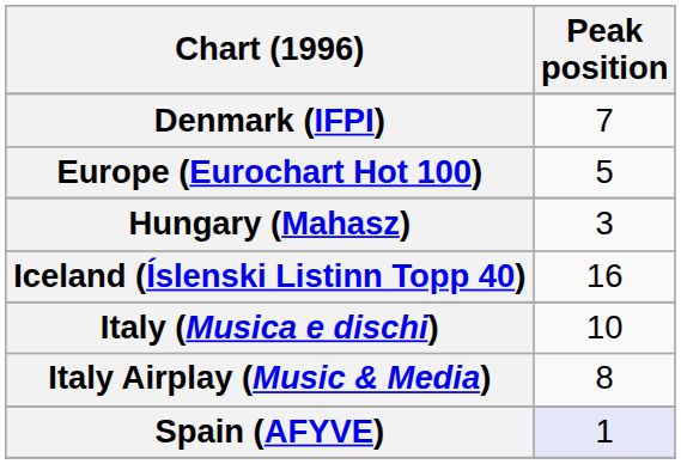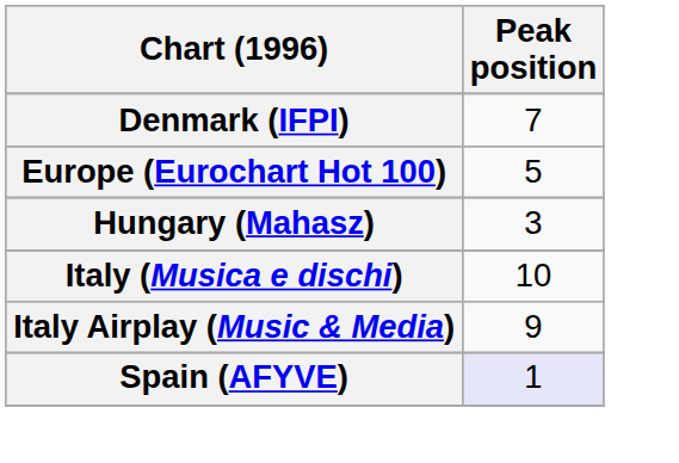- row: Iceland (Íslenski Listinn Topp 40) | 16
Italy Airplay (Music & Media) | Peak position: 8 -> 9
